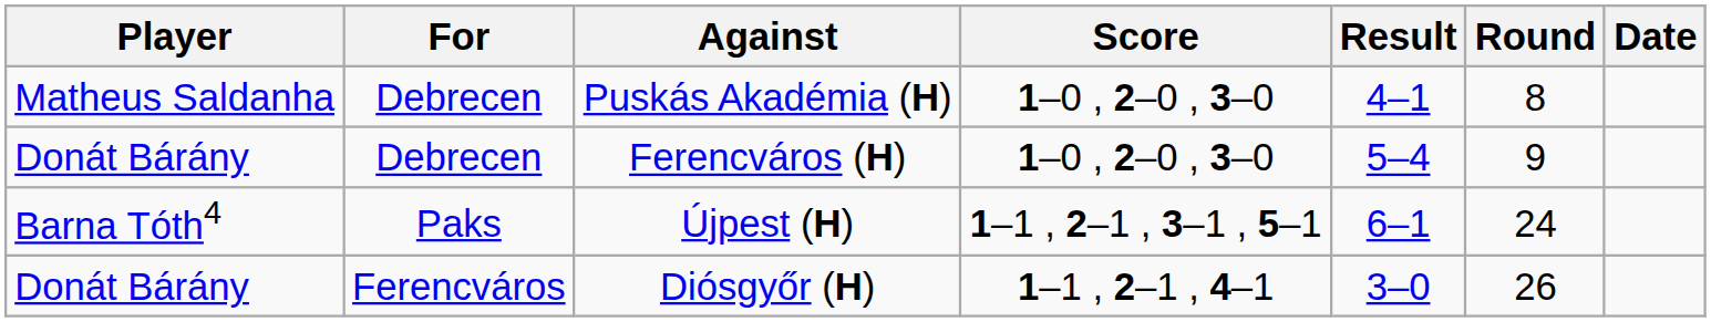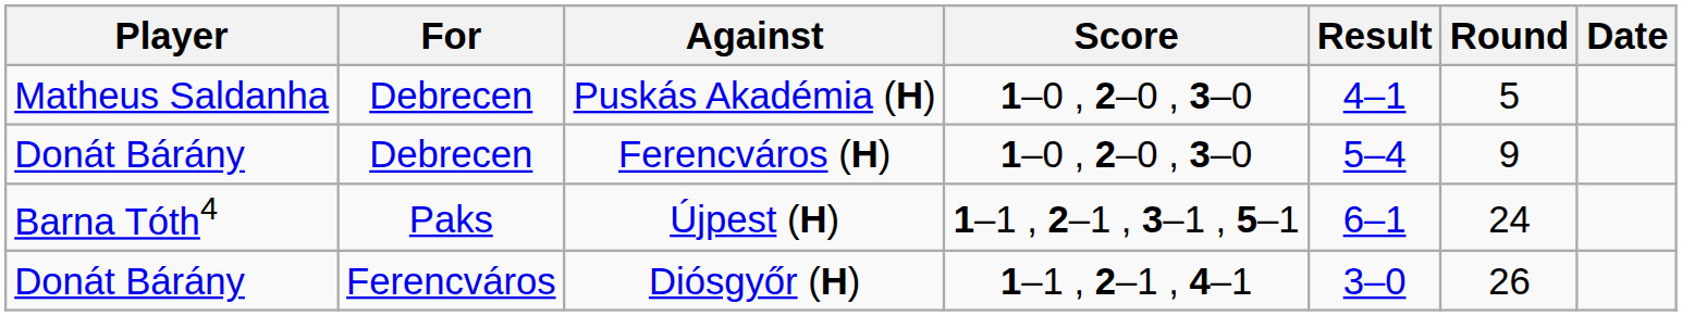Puskás Akadémia (H) | Round: 8 -> 5
